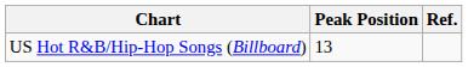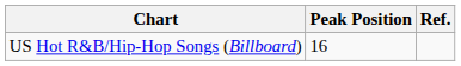US Hot R&B/Hip-Hop Songs (Billboard) | Peak Position: 13 -> 16
